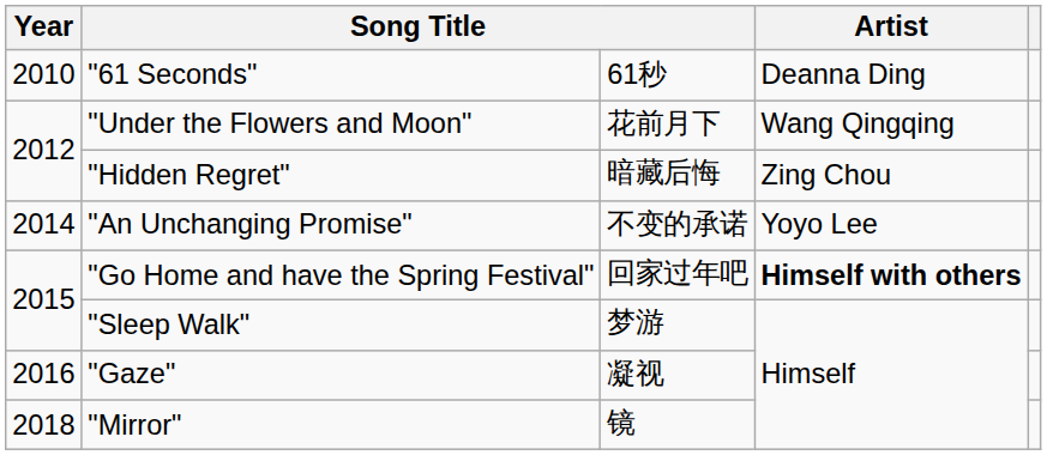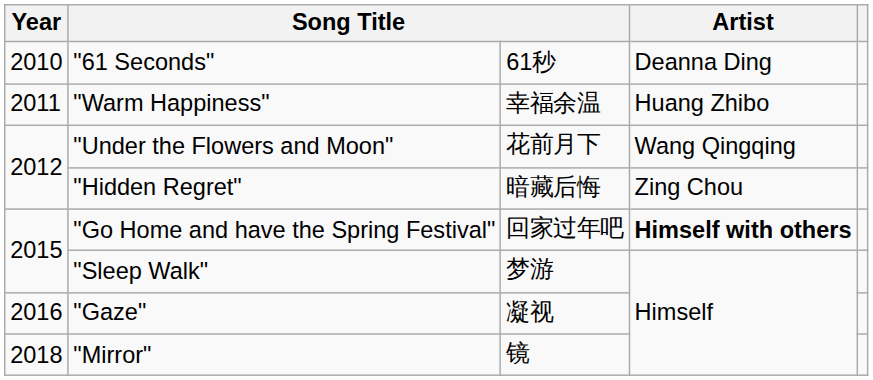+ row: 2011 | "Warm Happiness" | 幸福余温 | Huang Zhibo
- row: 2014 | "An Unchanging Promise" | 不变的承诺 | Yoyo Lee
